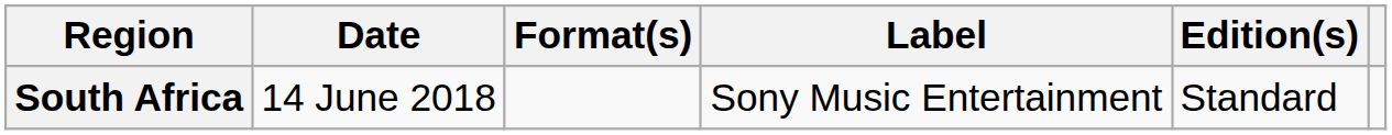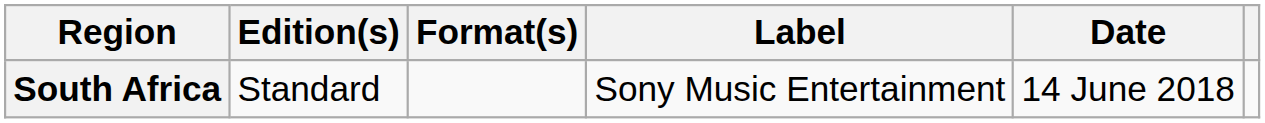columns swapped: Date <-> Edition(s)
